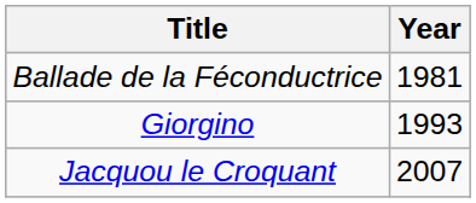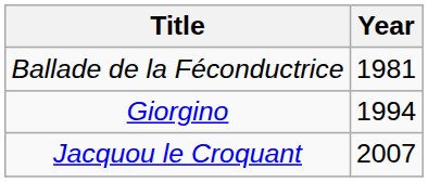Giorgino | Year: 1993 -> 1994
